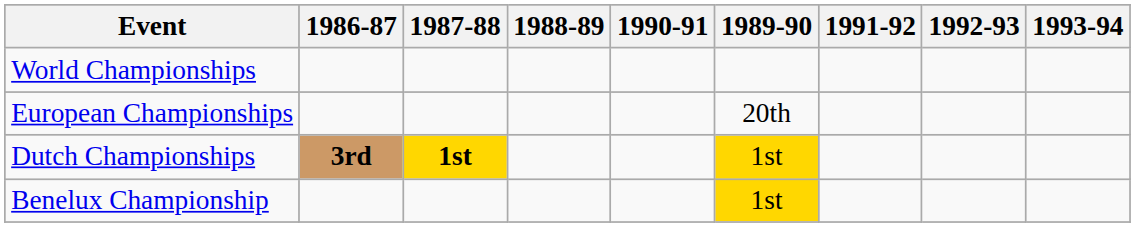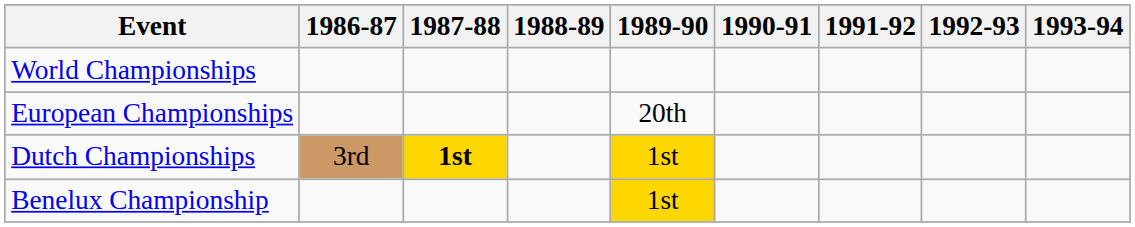columns swapped: 1989-90 <-> 1990-91
Dutch Championships | 1986-87: bold -> normal
